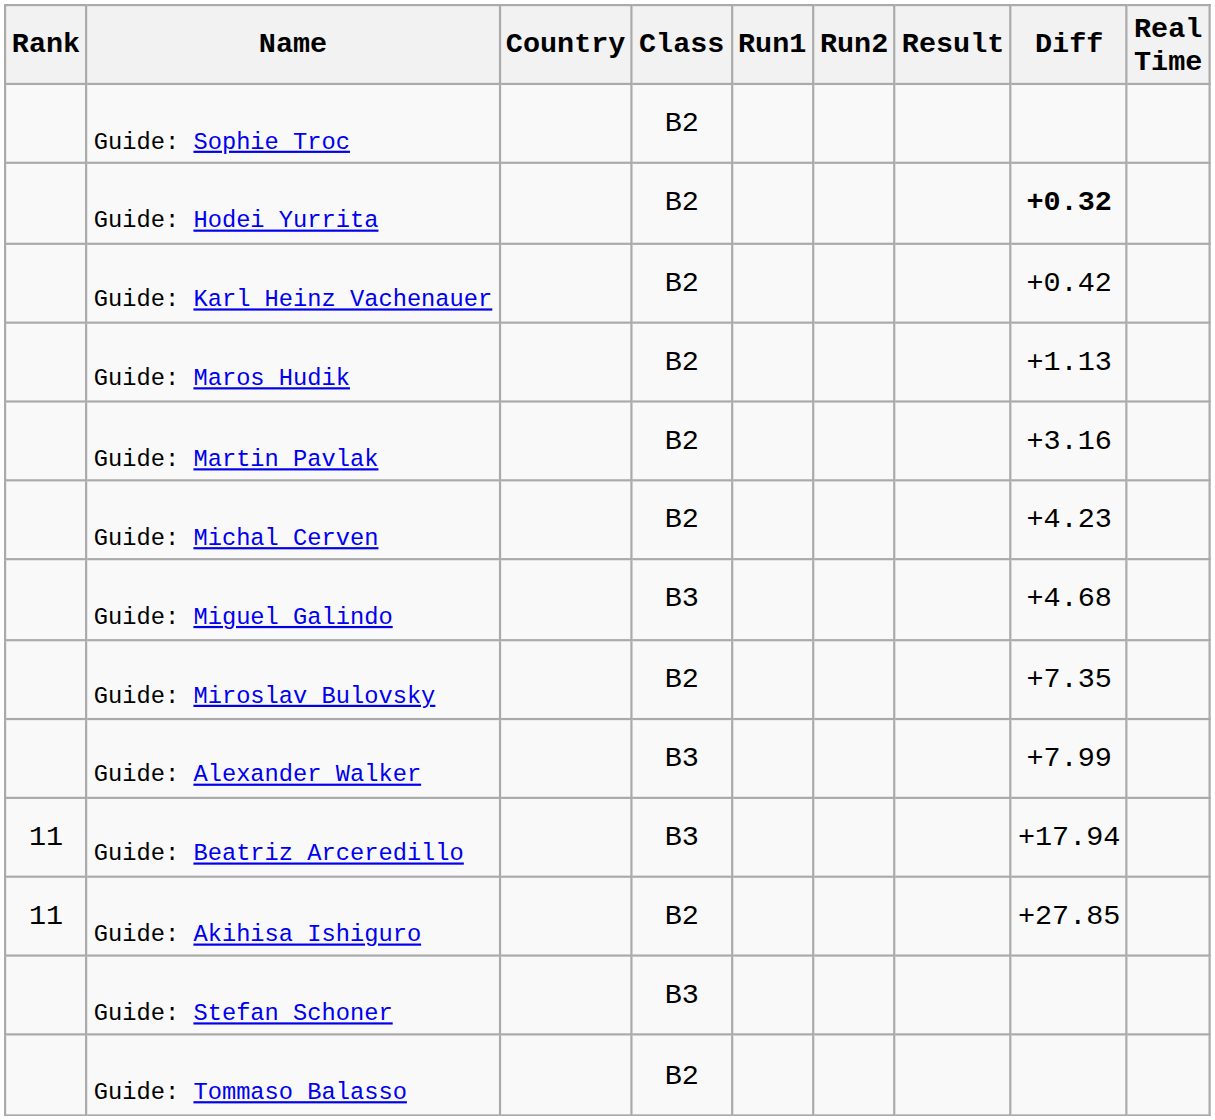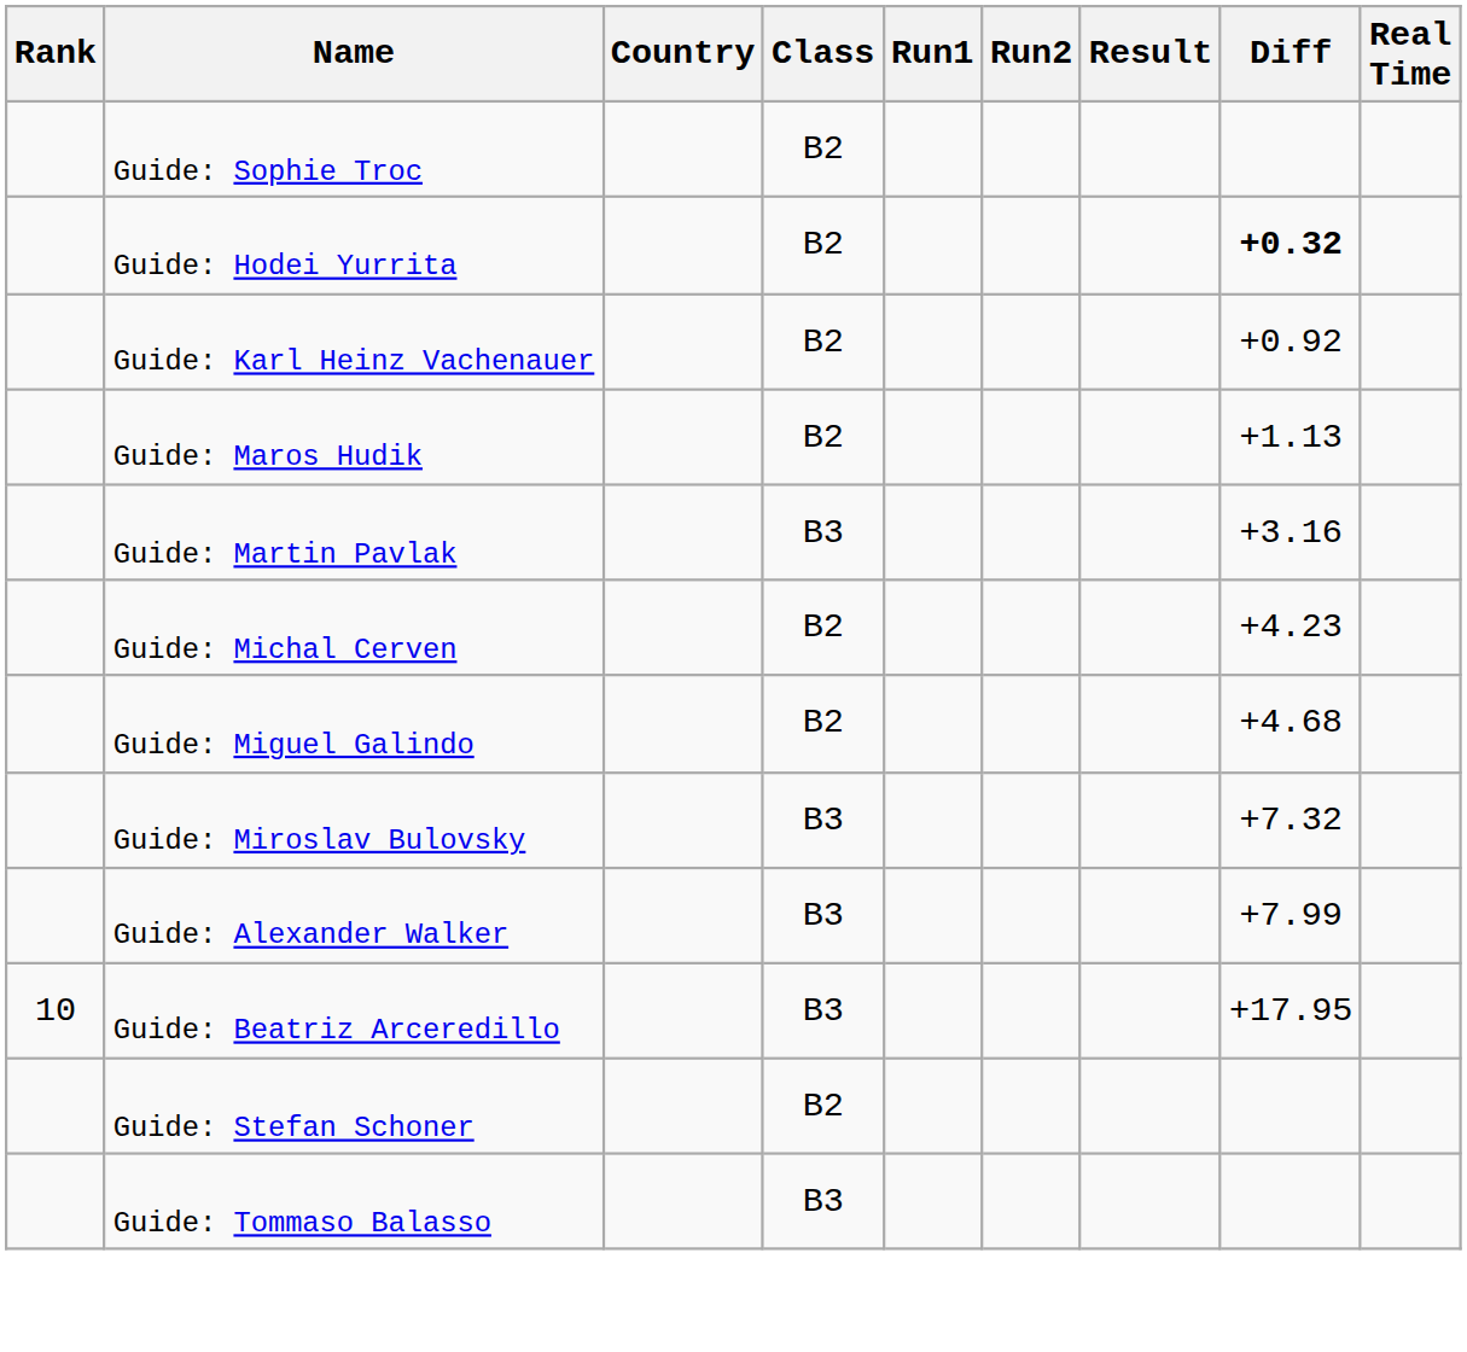Guide: Karl Heinz Vachenauer | Diff: +0.42 -> +0.92
Guide: Martin Pavlak | Class: B2 -> B3
Guide: Miguel Galindo | Class: B3 -> B2
Guide: Miroslav Bulovsky | Class: B2 -> B3
Guide: Miroslav Bulovsky | Diff: +7.35 -> +7.32
Guide: Beatriz Arceredillo | Rank: 11 -> 10
Guide: Beatriz Arceredillo | Diff: +17.94 -> +17.95
- row: 11 | Guide: Akihisa Ishiguro | B2 | +27.85
Guide: Stefan Schoner | Class: B3 -> B2
Guide: Tommaso Balasso | Class: B2 -> B3
